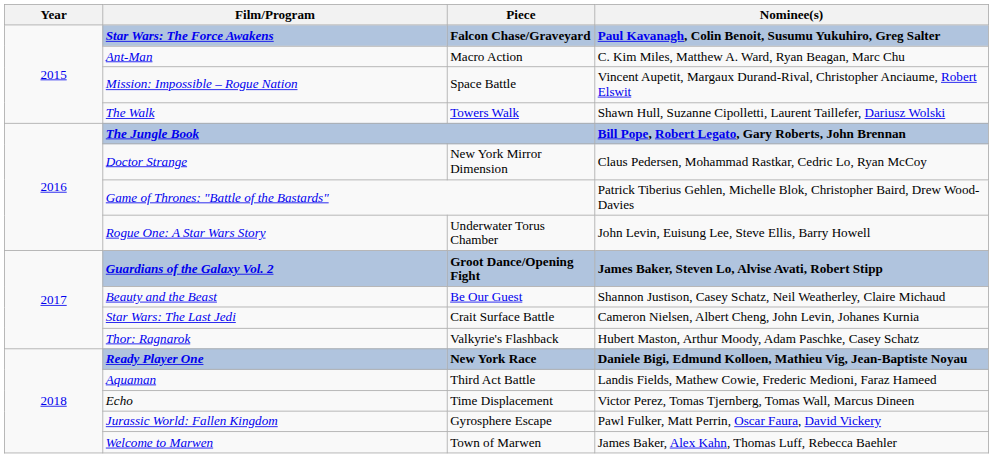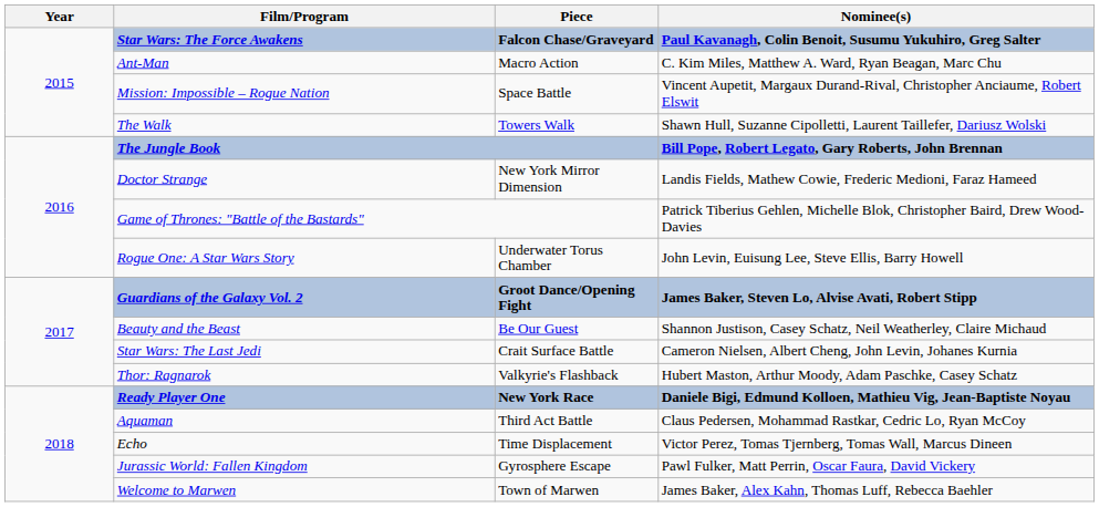Doctor Strange | Nominee(s): Claus Pedersen, Mohammad Rastkar, Cedric Lo, Ryan McCoy -> Landis Fields, Mathew Cowie, Frederic Medioni, Faraz Hameed
Aquaman | Nominee(s): Landis Fields, Mathew Cowie, Frederic Medioni, Faraz Hameed -> Claus Pedersen, Mohammad Rastkar, Cedric Lo, Ryan McCoy
